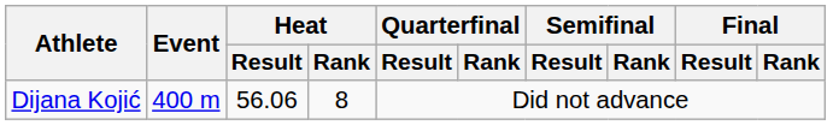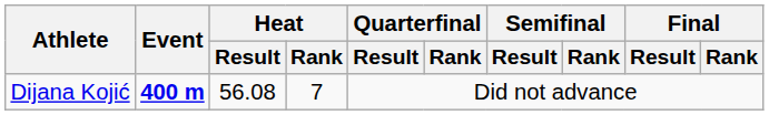Dijana Kojić | Event: normal -> bold
Dijana Kojić | Heat / Result: 56.06 -> 56.08
Dijana Kojić | Heat / Rank: 8 -> 7
